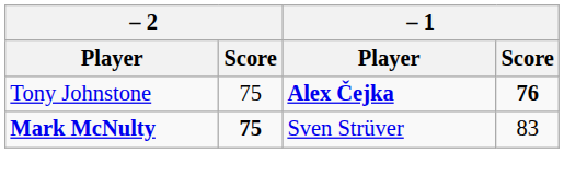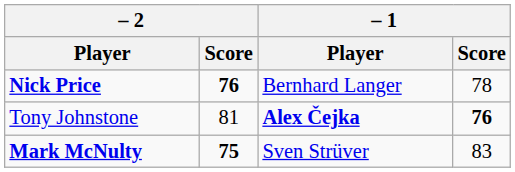+ row: Nick Price | 76 | Bernhard Langer | 78
Tony Johnstone | – 2 / Score: 75 -> 81
